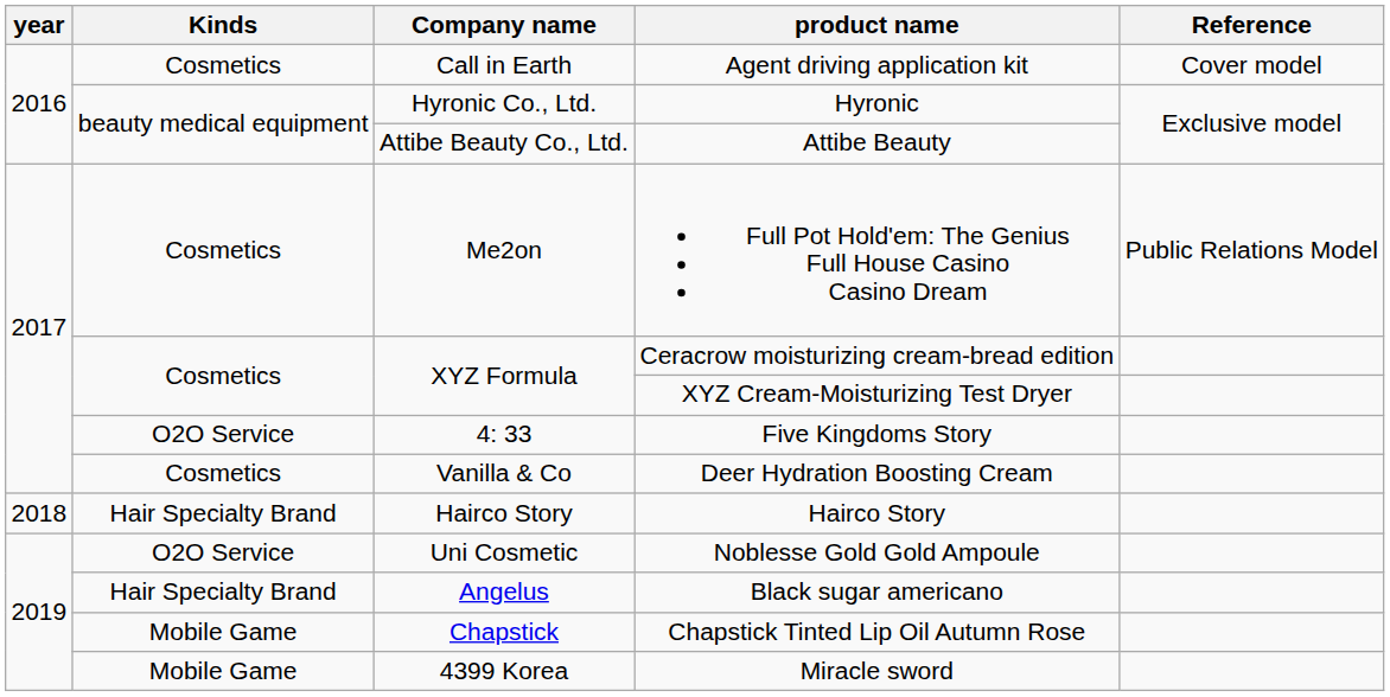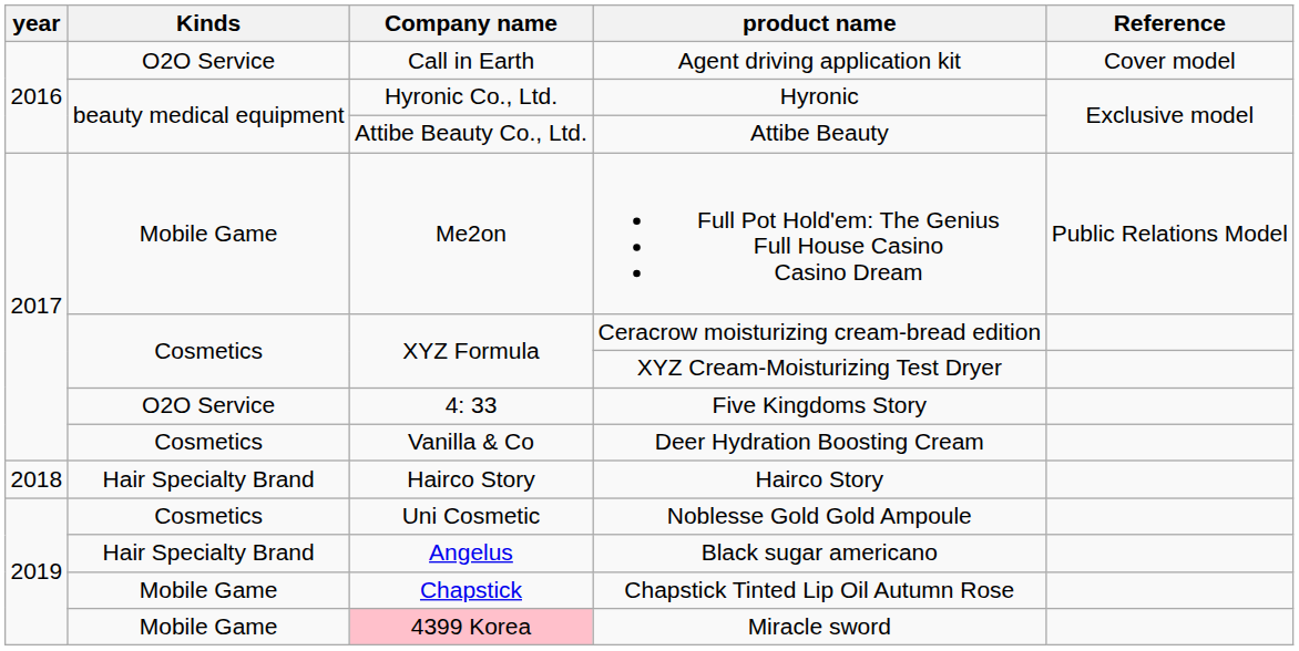Agent driving application kit | Kinds: Cosmetics -> O2O Service
Full Pot Hold'em: The Genius Full House Casino Casino Dream | Kinds: Cosmetics -> Mobile Game
Noblesse Gold Gold Ampoule | Kinds: O2O Service -> Cosmetics
Miracle sword | Company name: no background -> pink background
